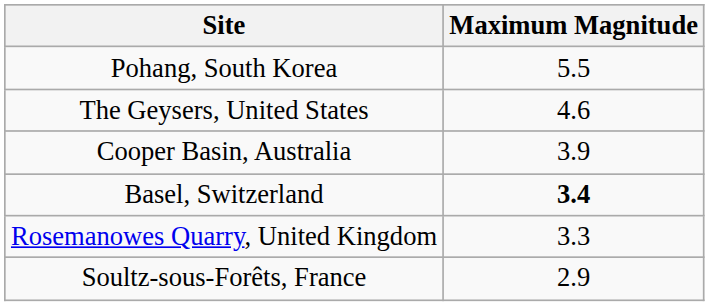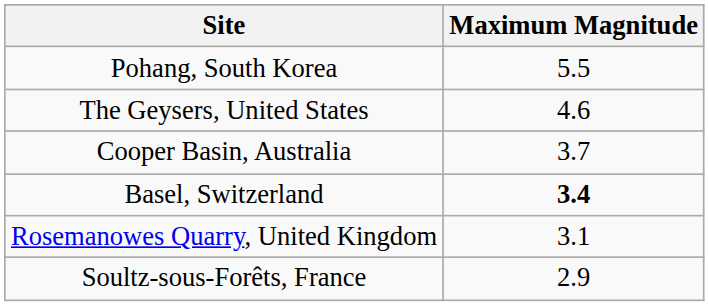Cooper Basin, Australia | Maximum Magnitude: 3.9 -> 3.7
Rosemanowes Quarry, United Kingdom | Maximum Magnitude: 3.3 -> 3.1
